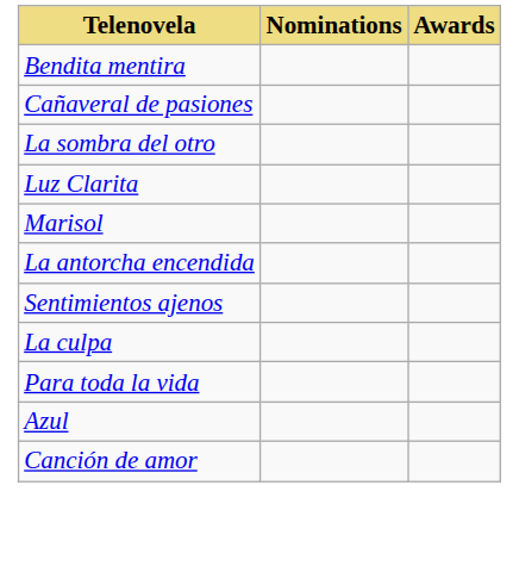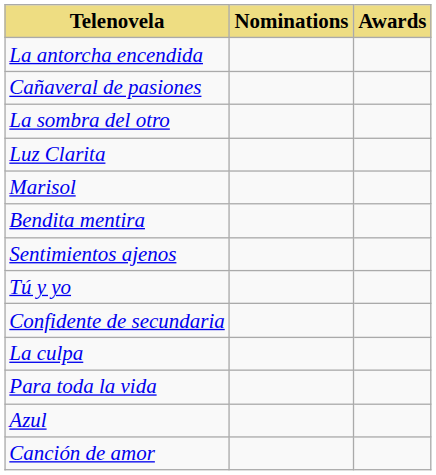rows swapped: La antorcha encendida <-> Bendita mentira
+ row: Tú y yo
+ row: Confidente de secundaria
